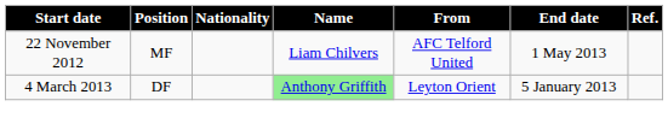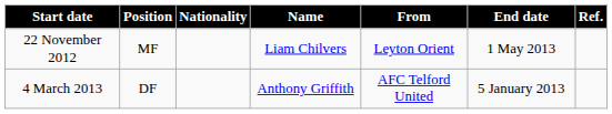22 November 2012 | From: AFC Telford United -> Leyton Orient
4 March 2013 | Name: lightgreen background -> no background
4 March 2013 | From: Leyton Orient -> AFC Telford United
